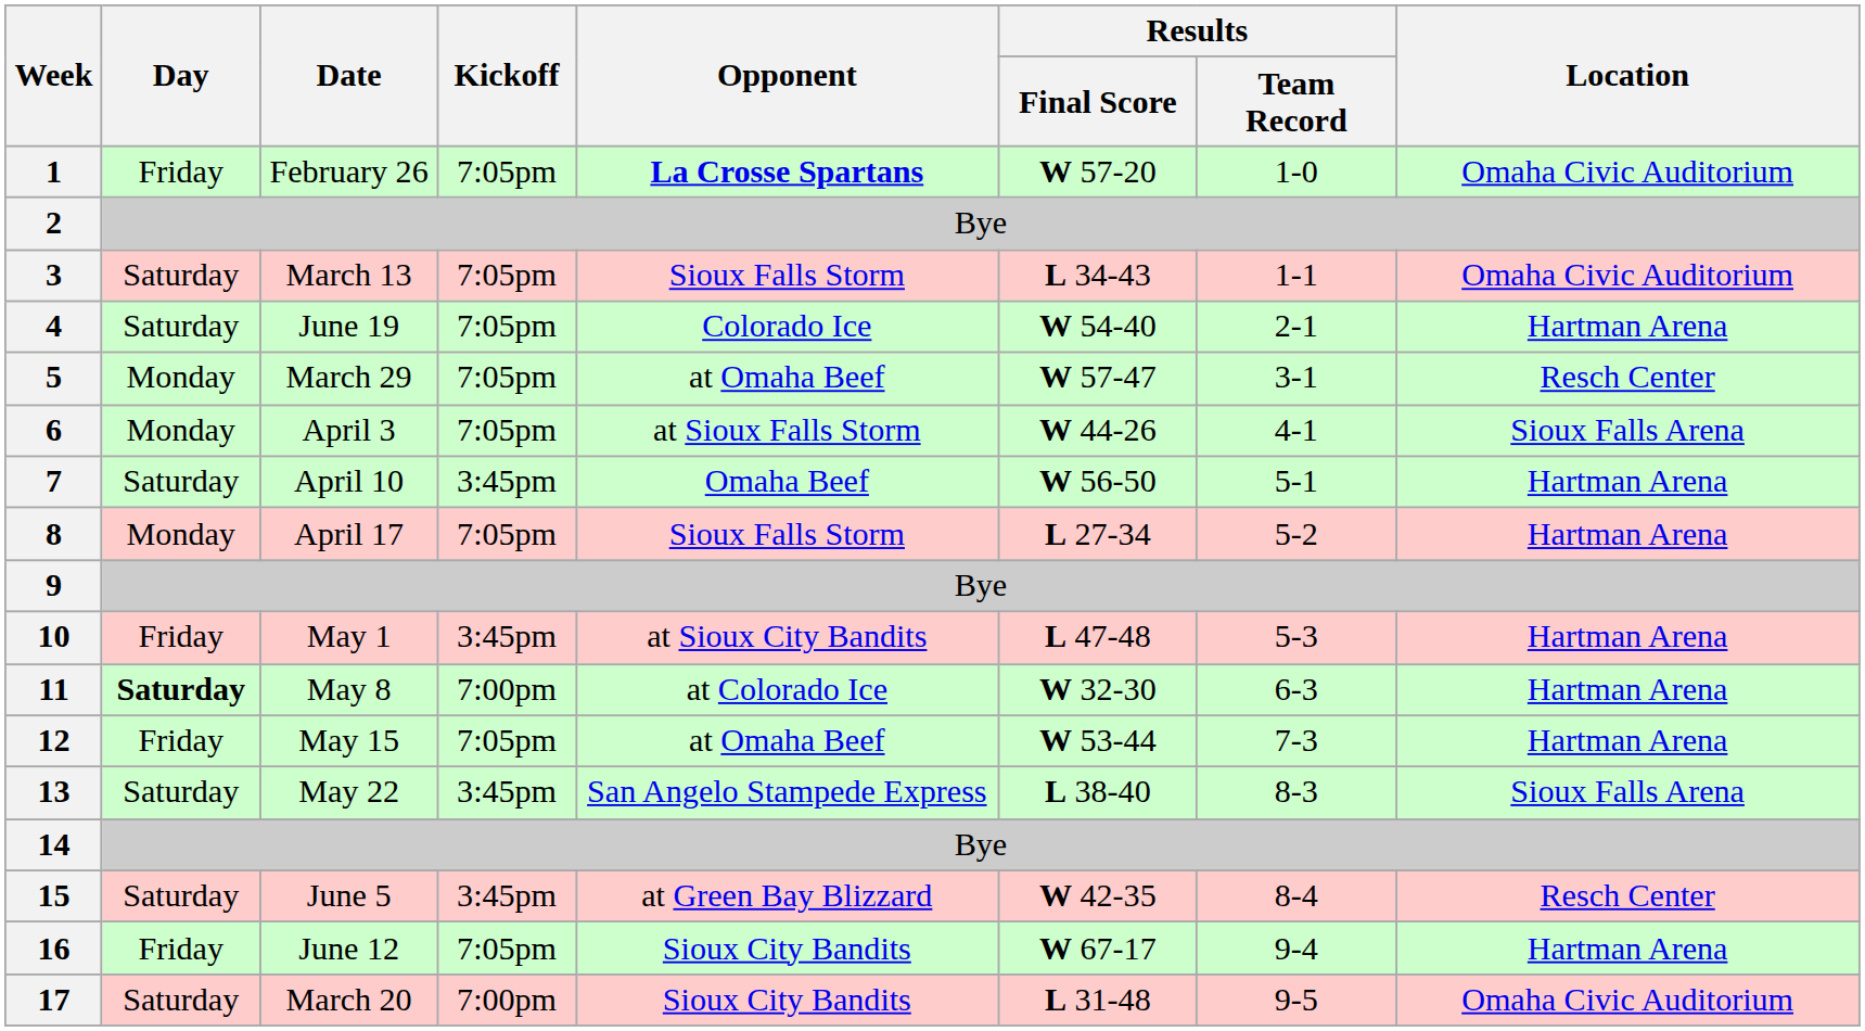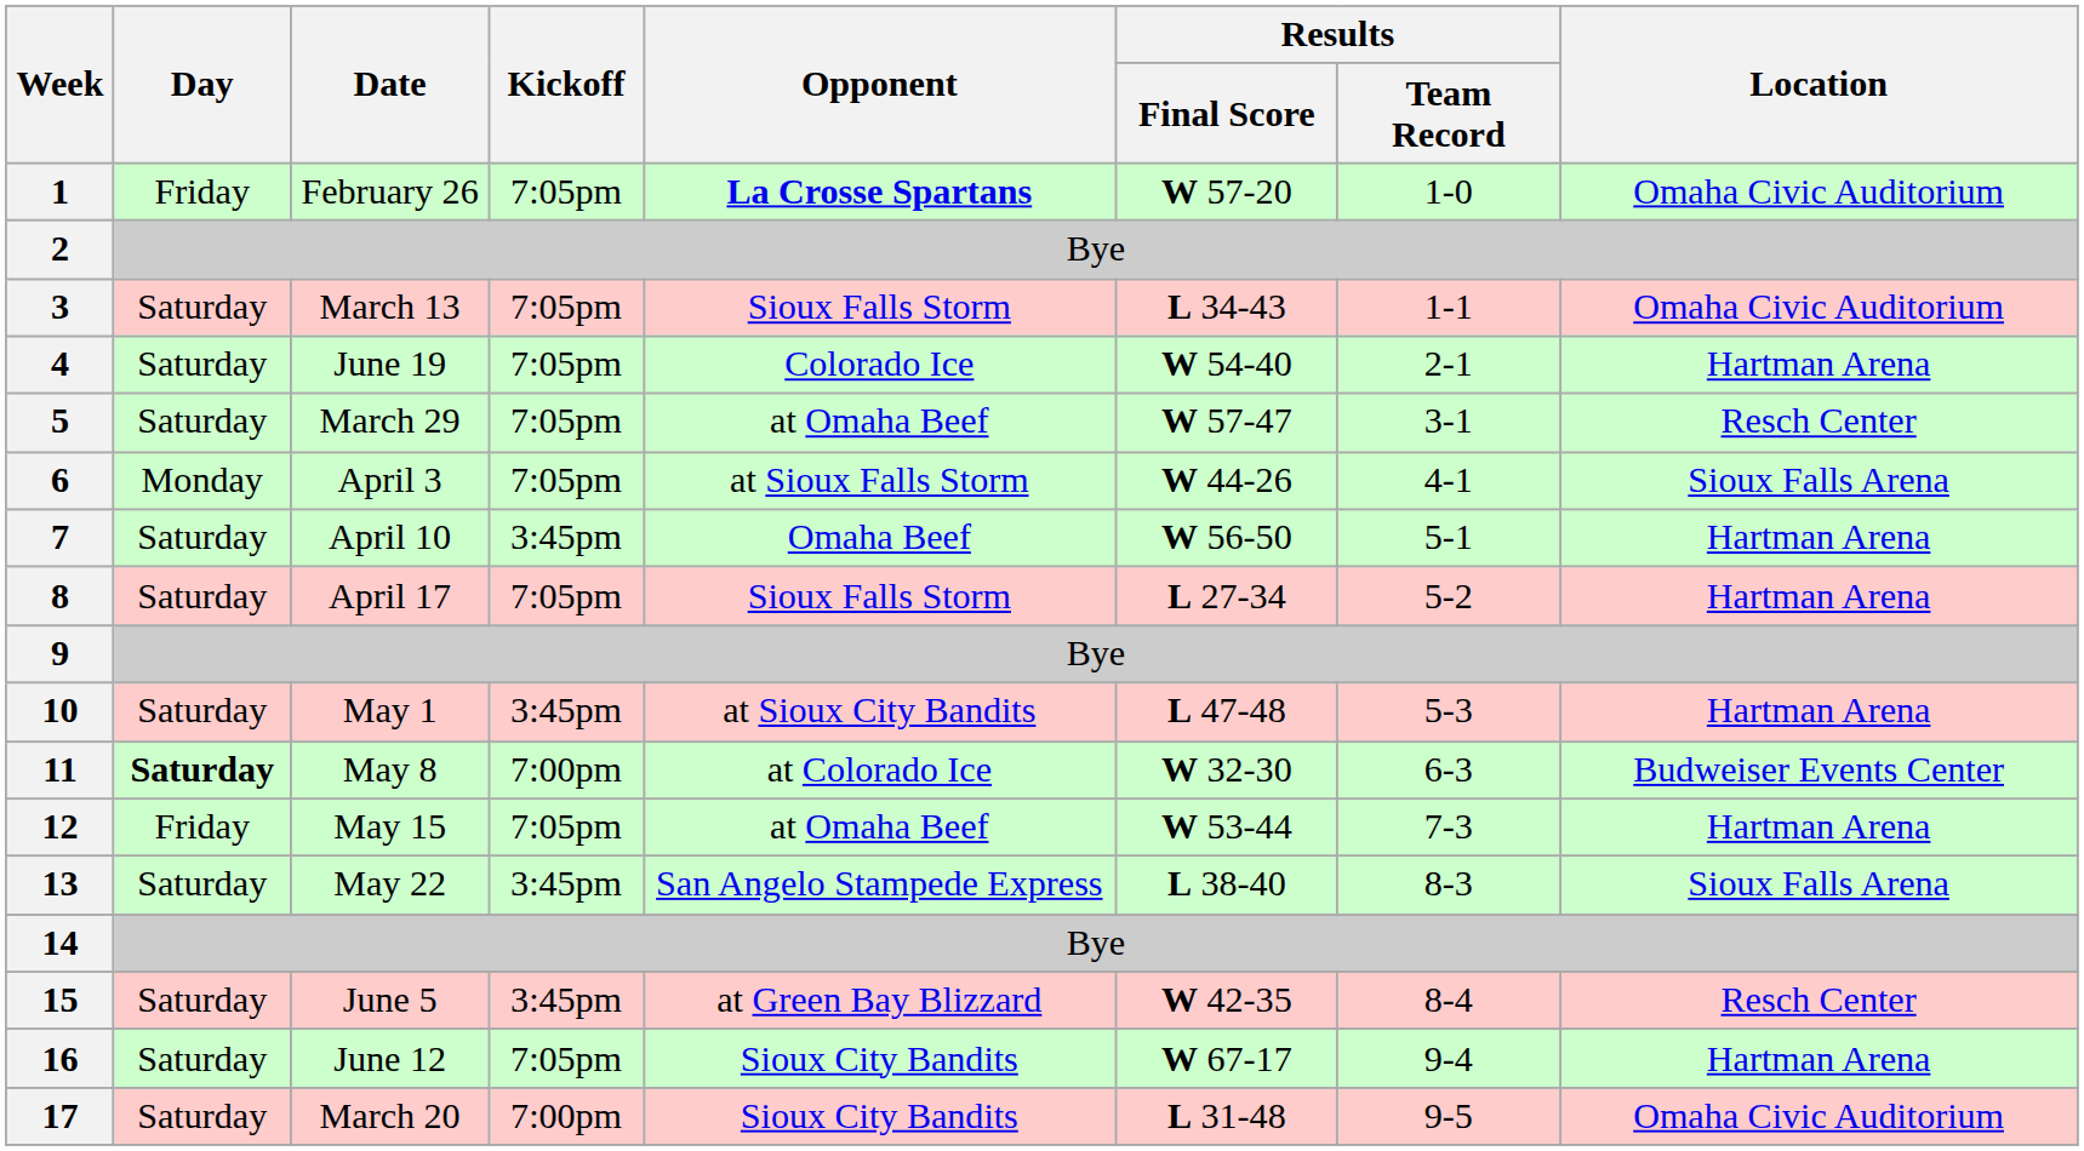5 | Day: Monday -> Saturday
8 | Day: Monday -> Saturday
10 | Day: Friday -> Saturday
11 | Location: Hartman Arena -> Budweiser Events Center
16 | Day: Friday -> Saturday
